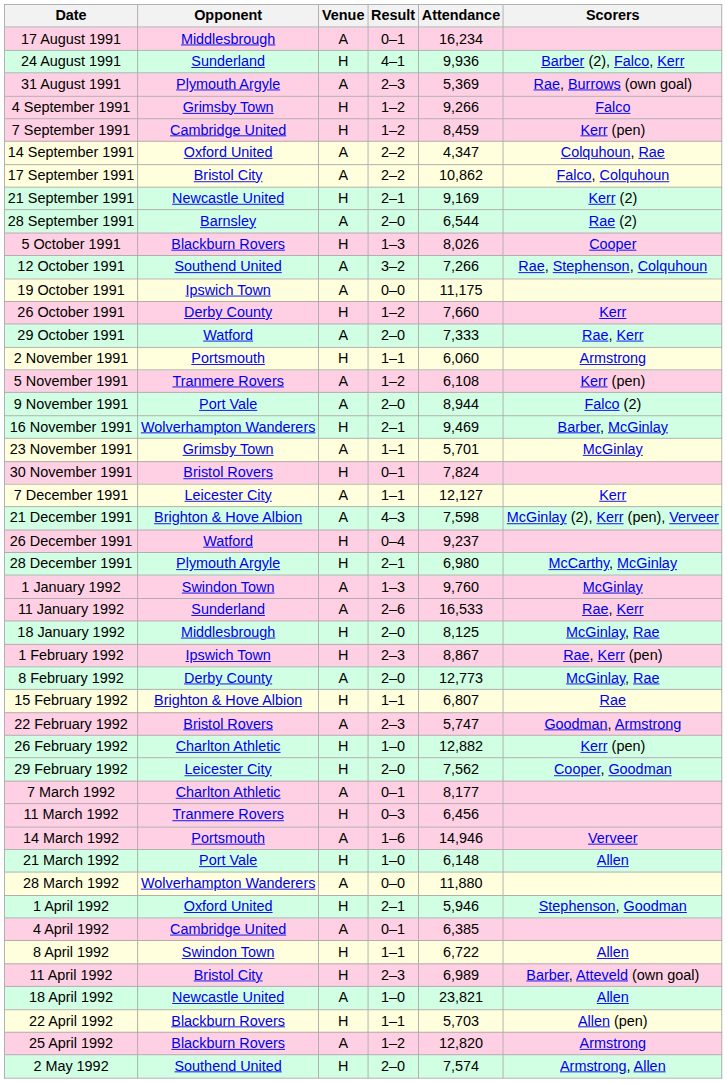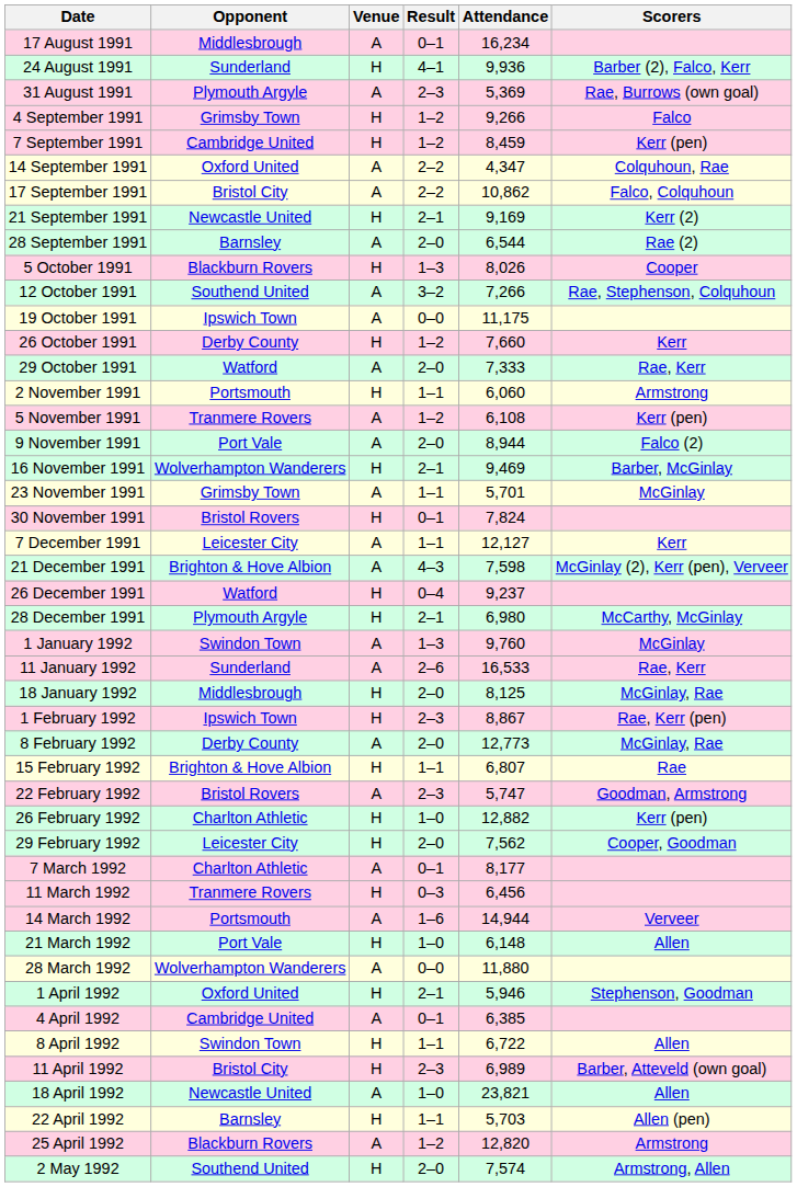14 March 1992 | Attendance: 14,946 -> 14,944
22 April 1992 | Opponent: Blackburn Rovers -> Barnsley
